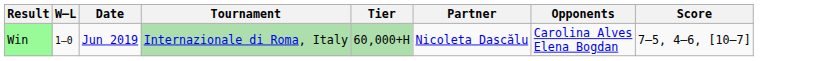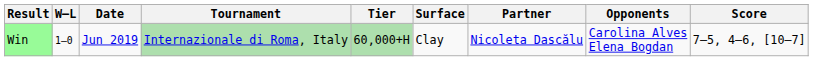+ column: Surface | Clay
